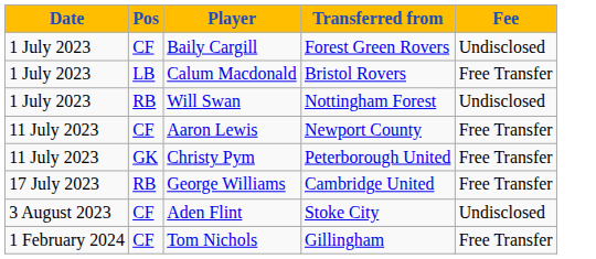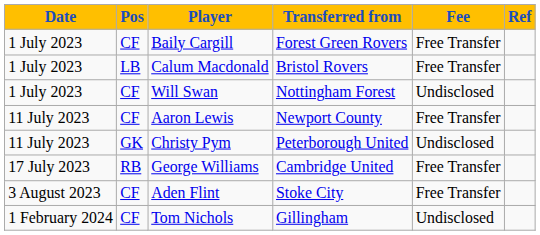+ column: Ref
Baily Cargill | Fee: Undisclosed -> Free Transfer
Will Swan | Pos: RB -> CF
Christy Pym | Fee: Free Transfer -> Undisclosed
Aden Flint | Fee: Undisclosed -> Free Transfer
Tom Nichols | Fee: Free Transfer -> Undisclosed
